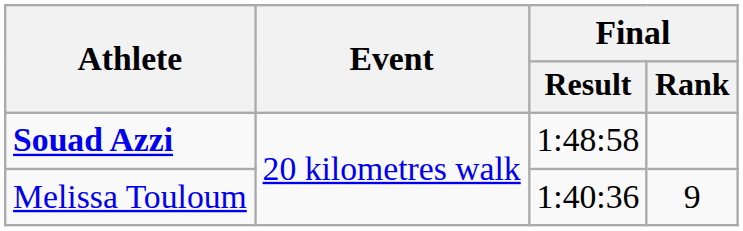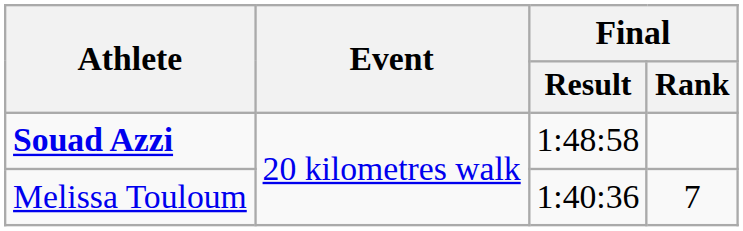Melissa Touloum | Final / Rank: 9 -> 7
